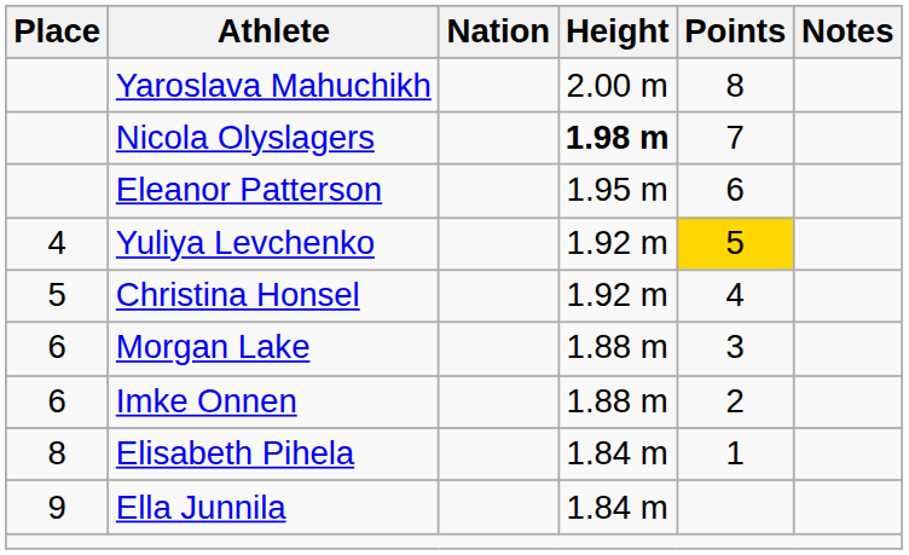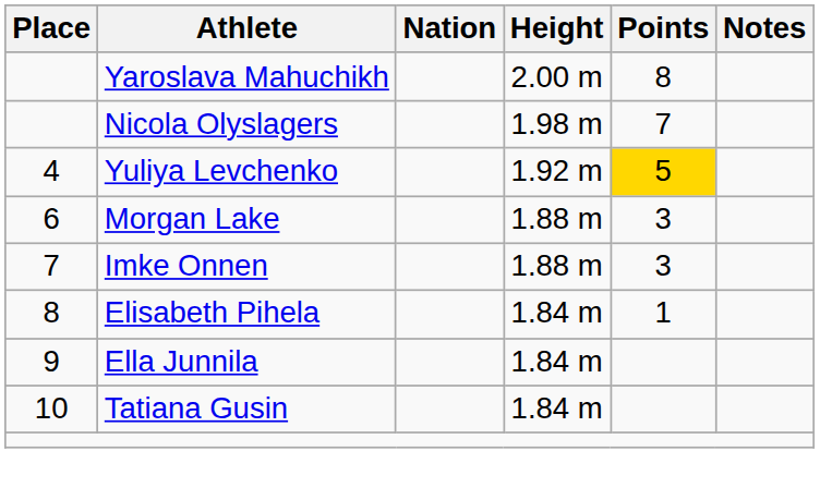Nicola Olyslagers | Height: bold -> normal
- row: Eleanor Patterson | 1.95 m | 6
- row: 5 | Christina Honsel | 1.92 m | 4
Imke Onnen | Place: 6 -> 7
Imke Onnen | Points: 2 -> 3
+ row: 10 | Tatiana Gusin | 1.84 m
